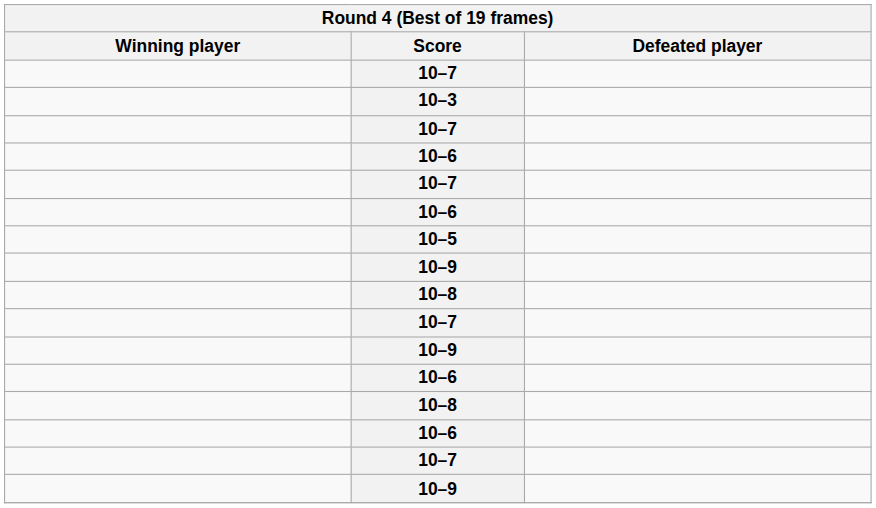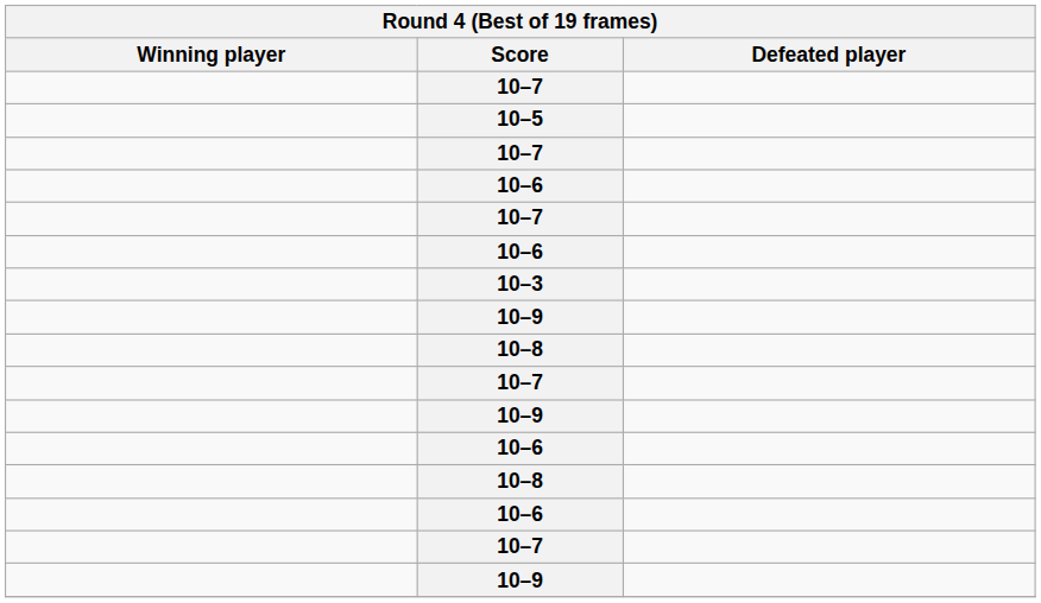rows swapped: 10–5 <-> 10–3
